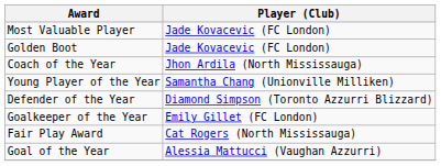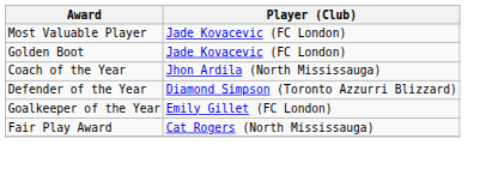- row: Young Player of the Year | Samantha Chang (Unionville Milliken)
- row: Goal of the Year | Alessia Mattucci (Vaughan Azzurri)
